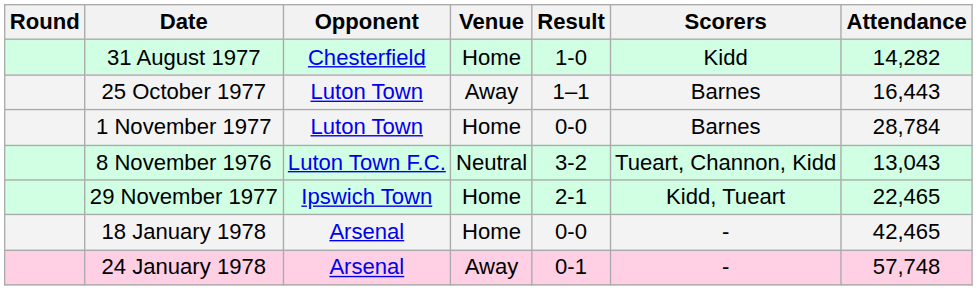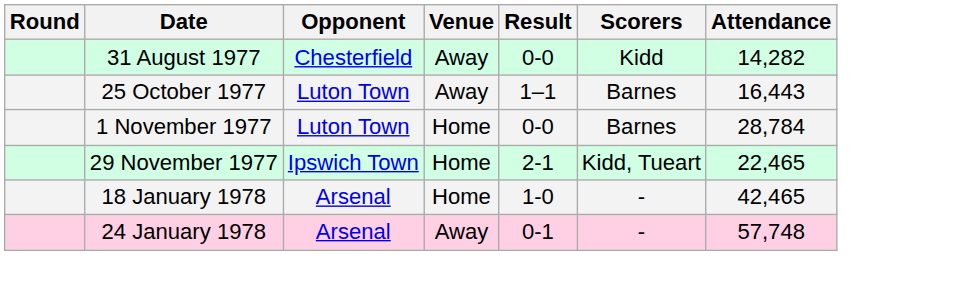31 August 1977 | Venue: Home -> Away
31 August 1977 | Result: 1-0 -> 0-0
- row: 8 November 1976 | Luton Town F.C. | Neutral | 3-2 | Tueart, Channon, Kidd | 13,043
18 January 1978 | Result: 0-0 -> 1-0
